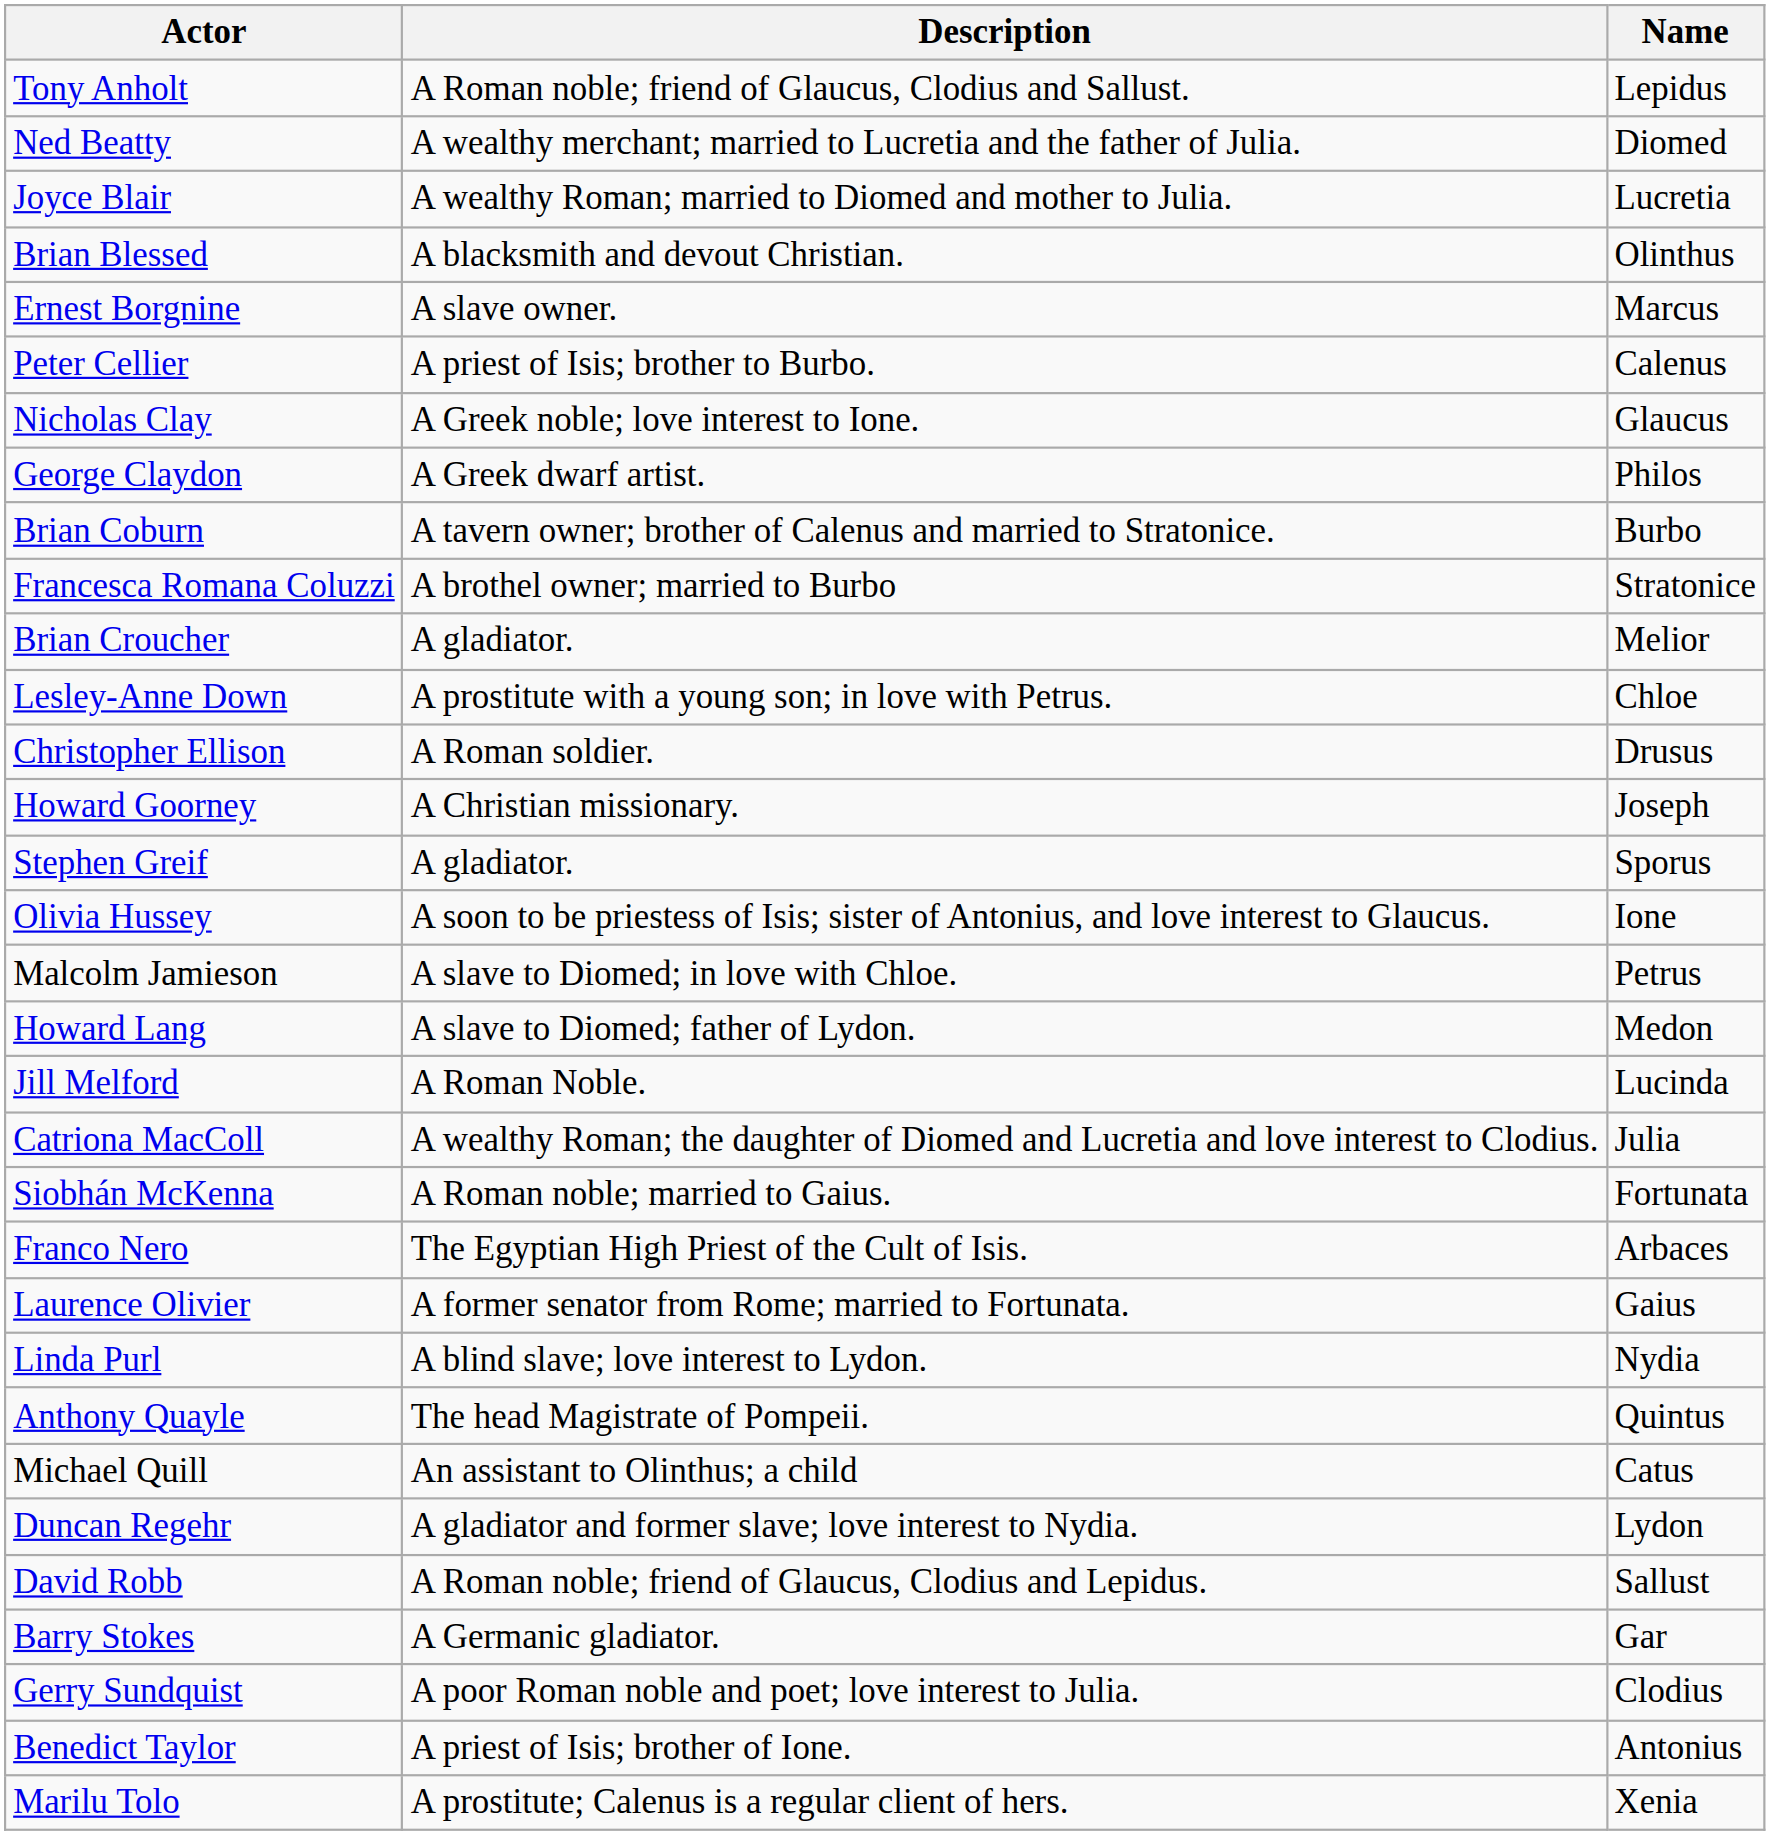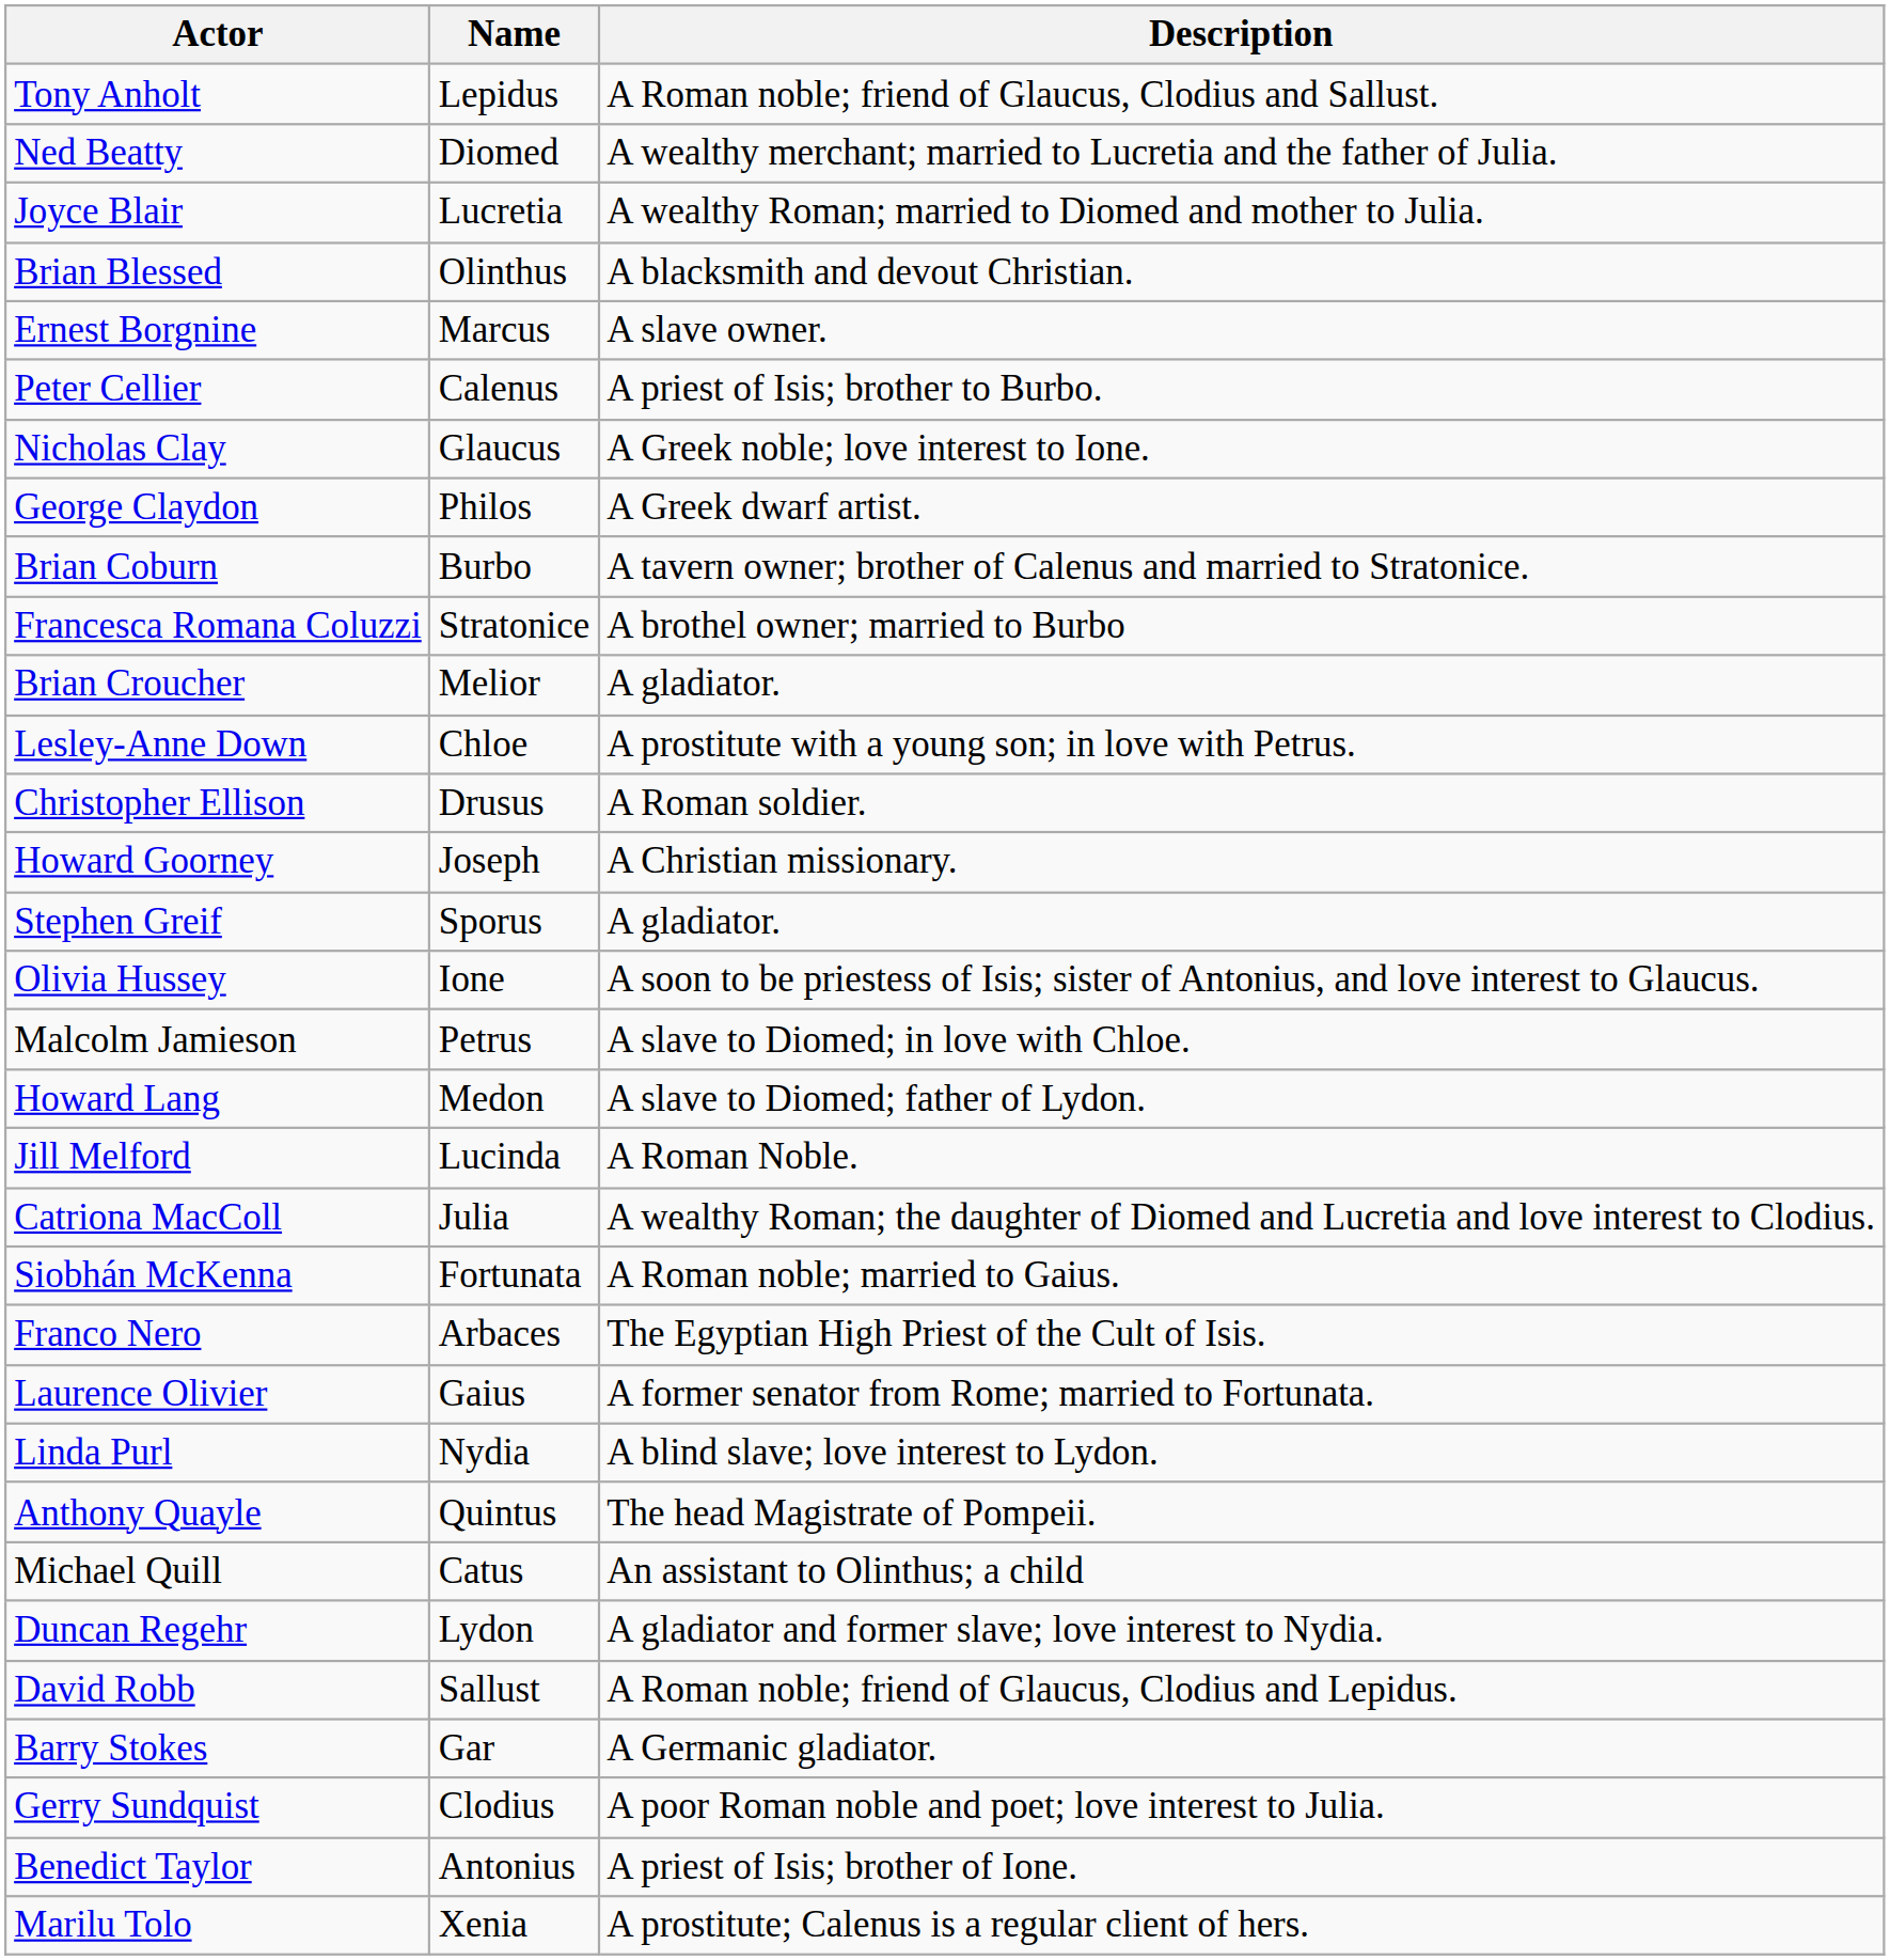columns swapped: Name <-> Description
